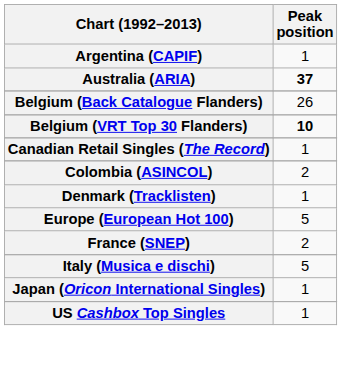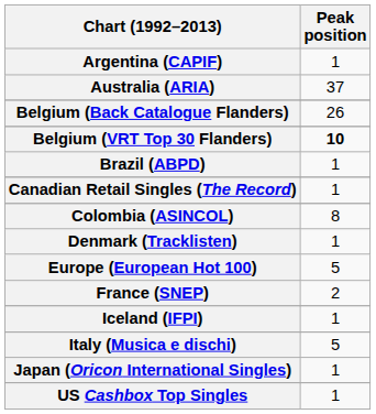Australia (ARIA) | Peak position: bold -> normal
+ row: Brazil (ABPD) | 1
Colombia (ASINCOL) | Peak position: 2 -> 8
+ row: Iceland (IFPI) | 1
